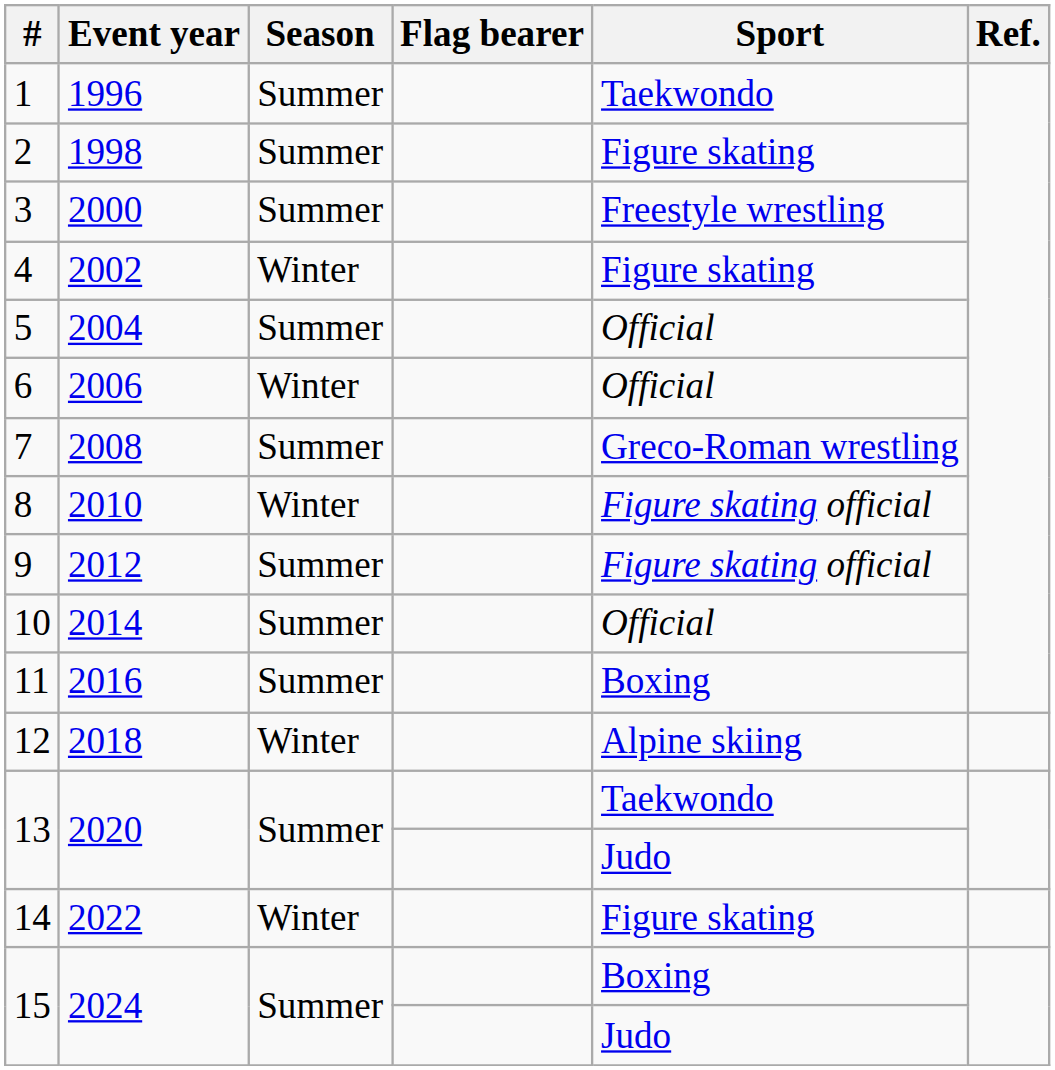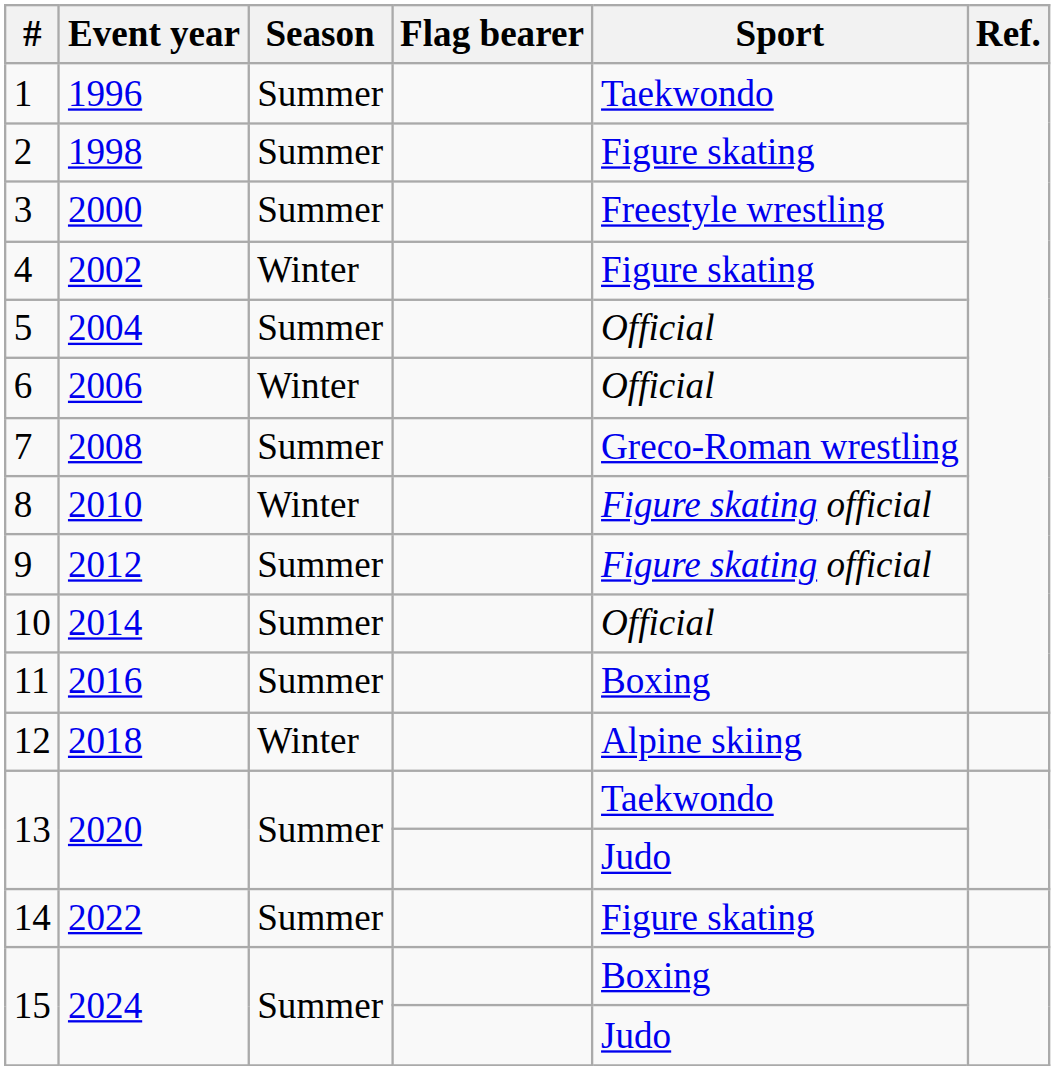14 | Season: Winter -> Summer
